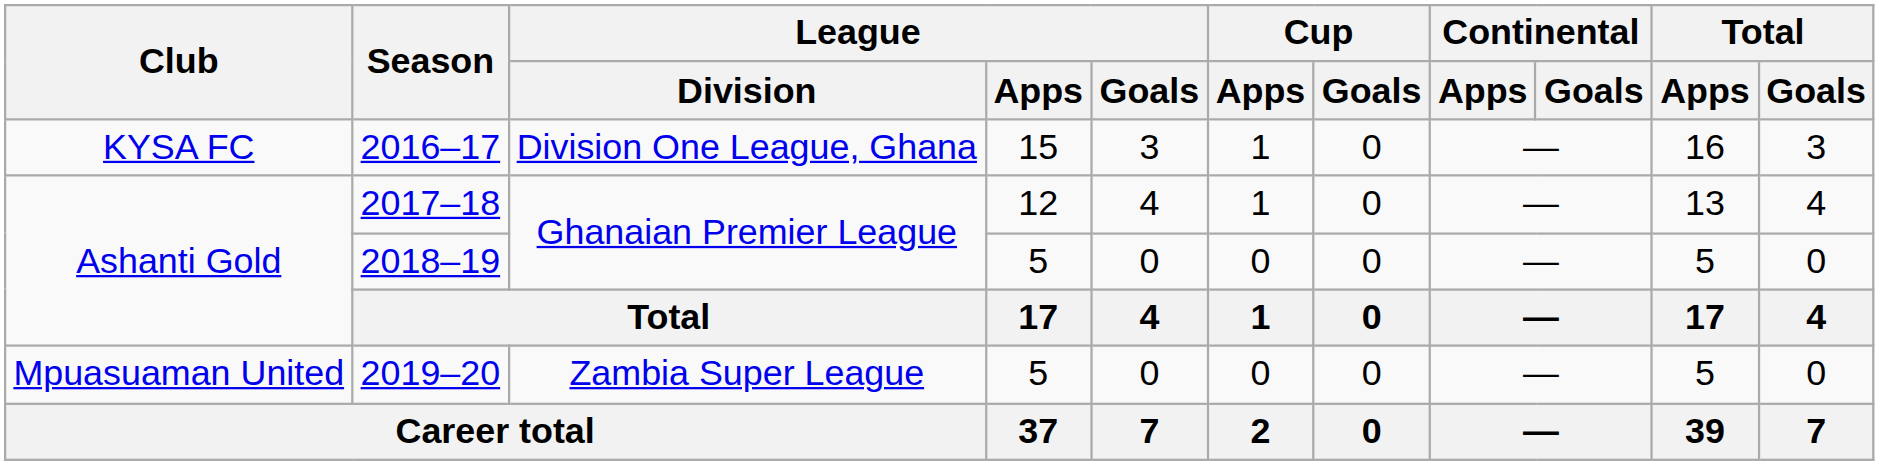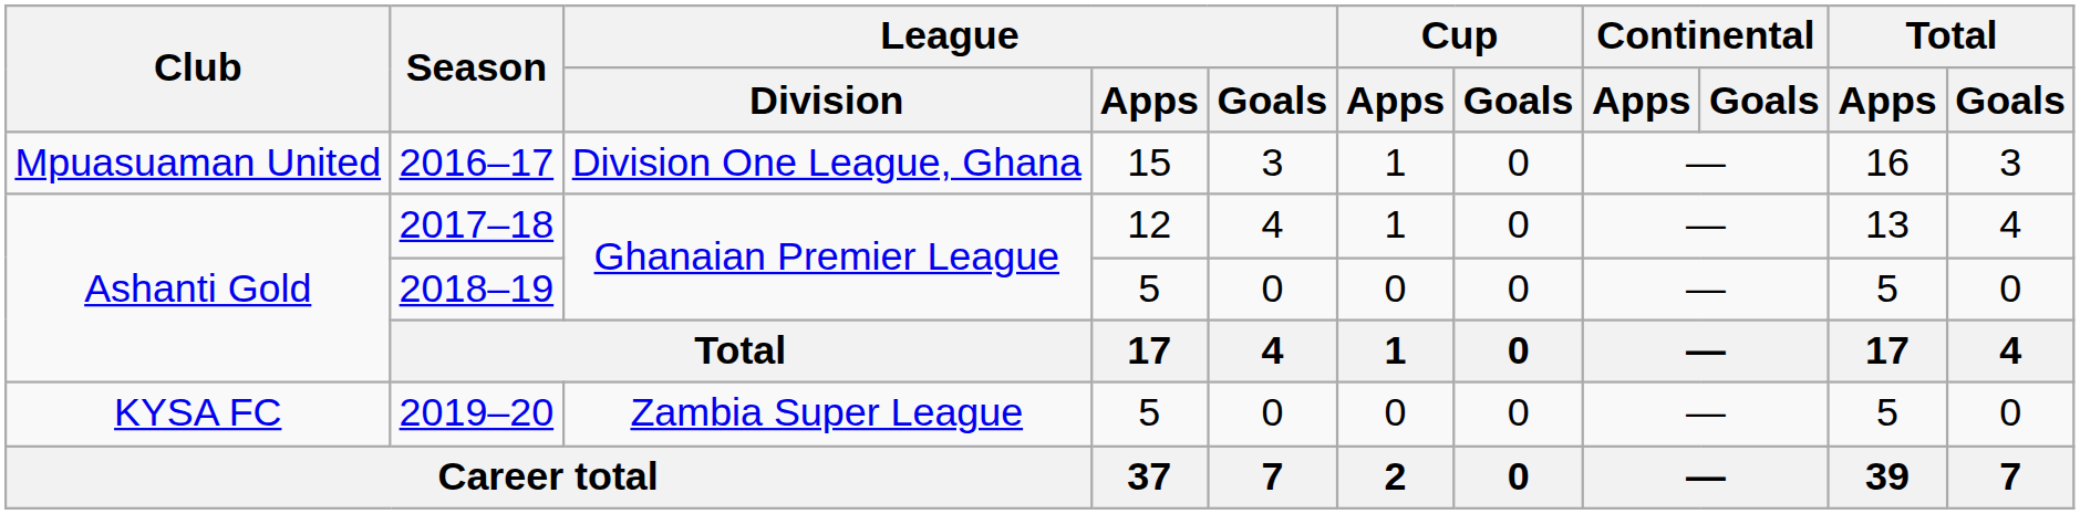2016–17 | Club: KYSA FC -> Mpuasuaman United
2019–20 | Club: Mpuasuaman United -> KYSA FC
